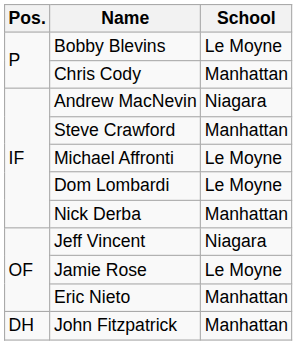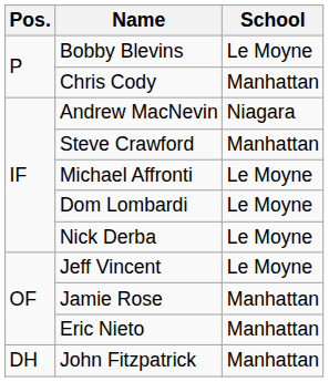Nick Derba | School: Manhattan -> Le Moyne
Jeff Vincent | School: Niagara -> Le Moyne
Jamie Rose | School: Le Moyne -> Manhattan
